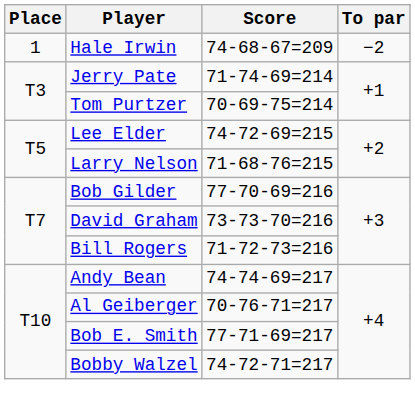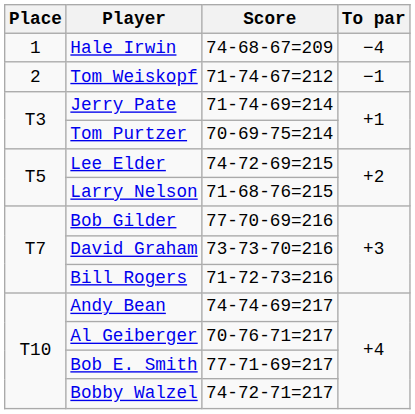Hale Irwin | To par: −2 -> −4
+ row: 2 | Tom Weiskopf | 71-74-67=212 | −1
